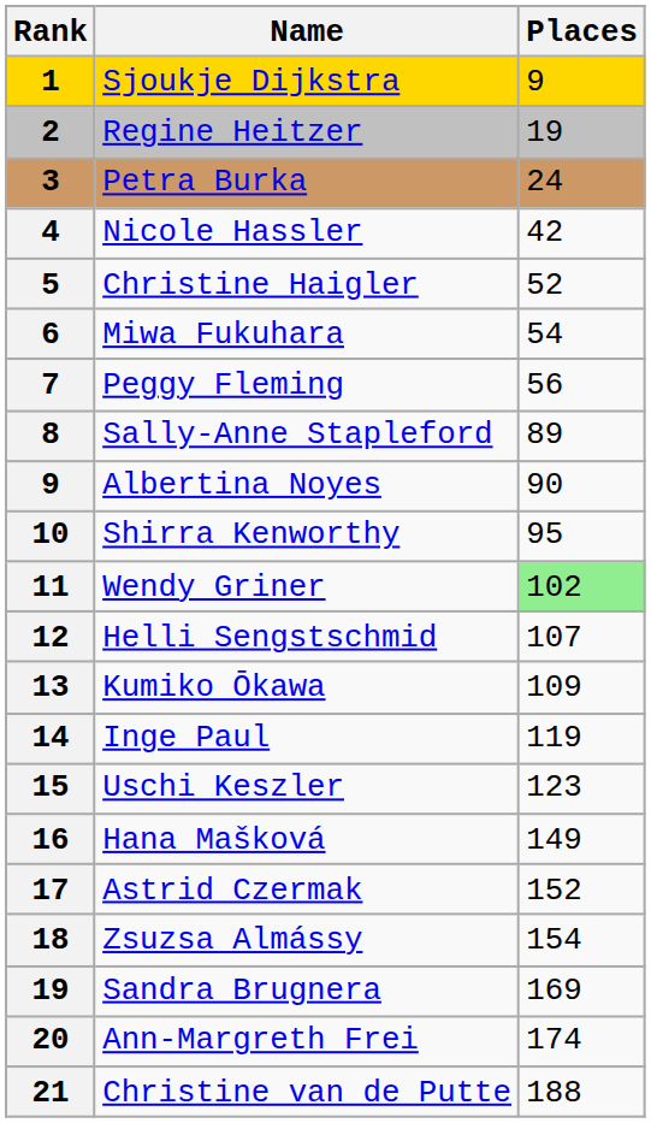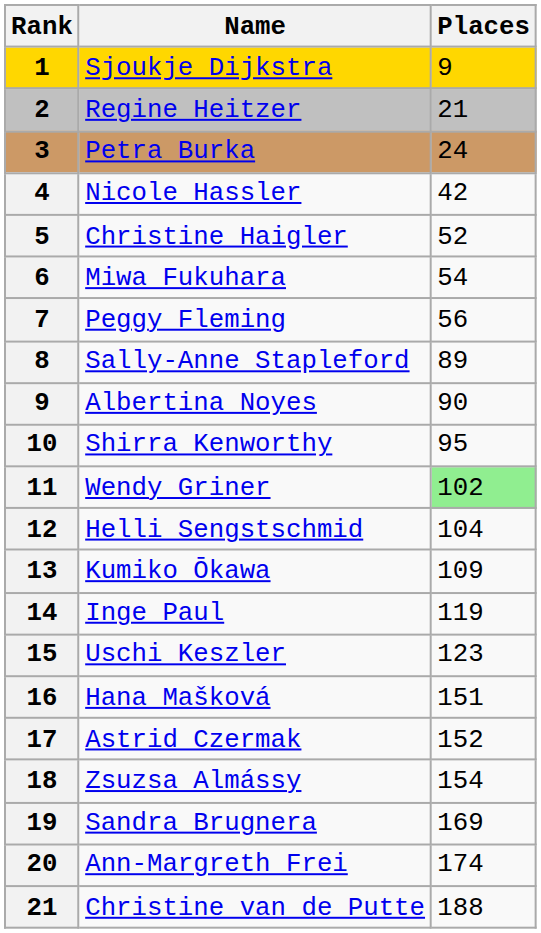Regine Heitzer | Places: 19 -> 21
Helli Sengstschmid | Places: 107 -> 104
Hana Mašková | Places: 149 -> 151
